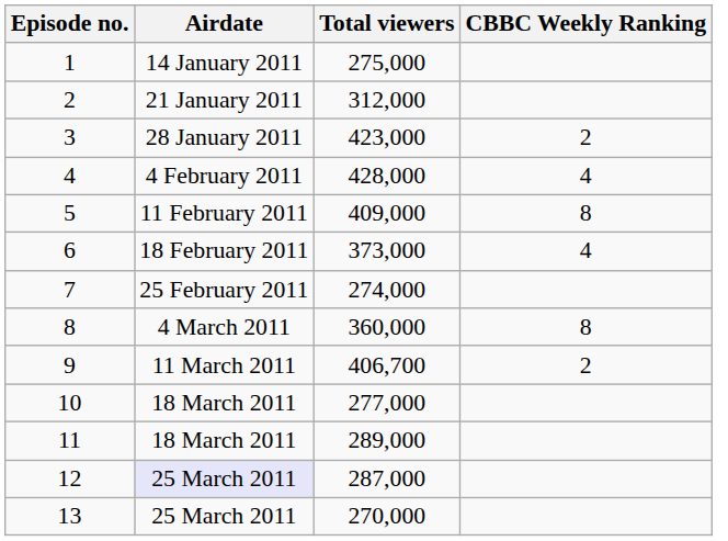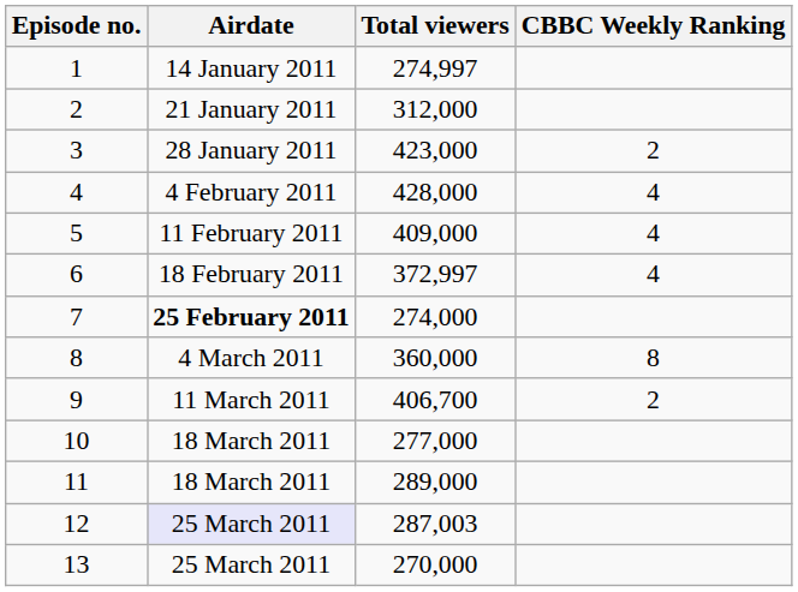1 | Total viewers: 275,000 -> 274,997
5 | CBBC Weekly Ranking: 8 -> 4
6 | Total viewers: 373,000 -> 372,997
7 | Airdate: normal -> bold
12 | Total viewers: 287,000 -> 287,003
